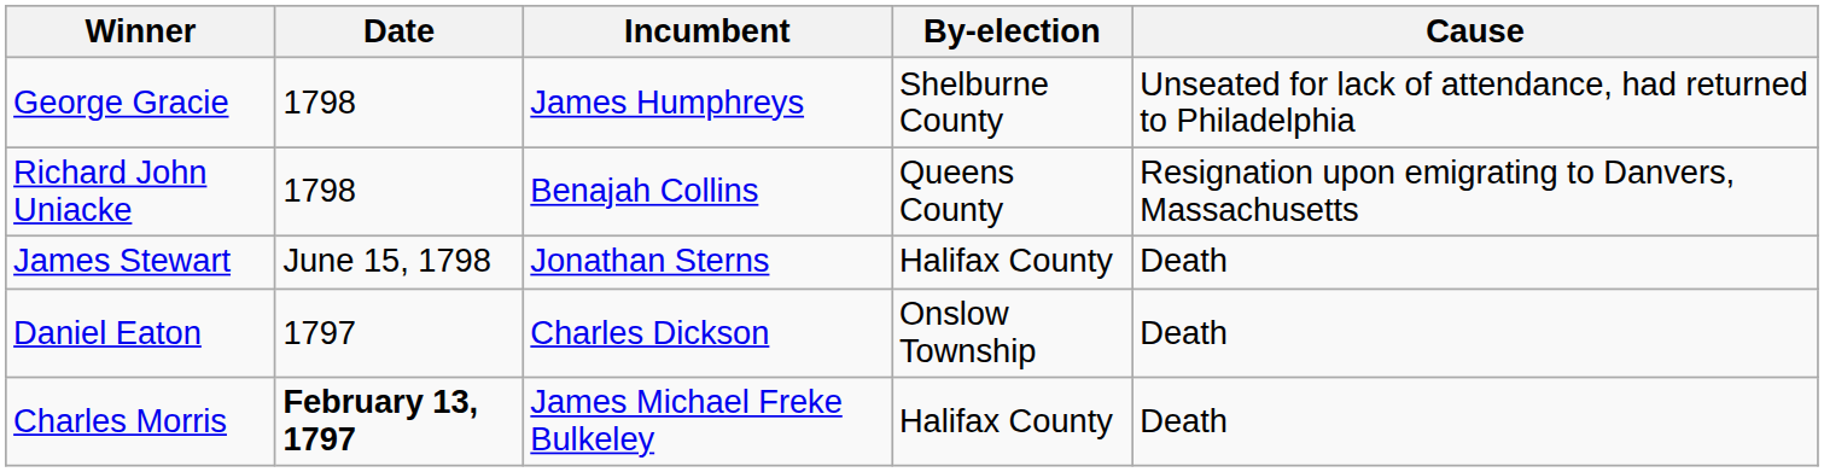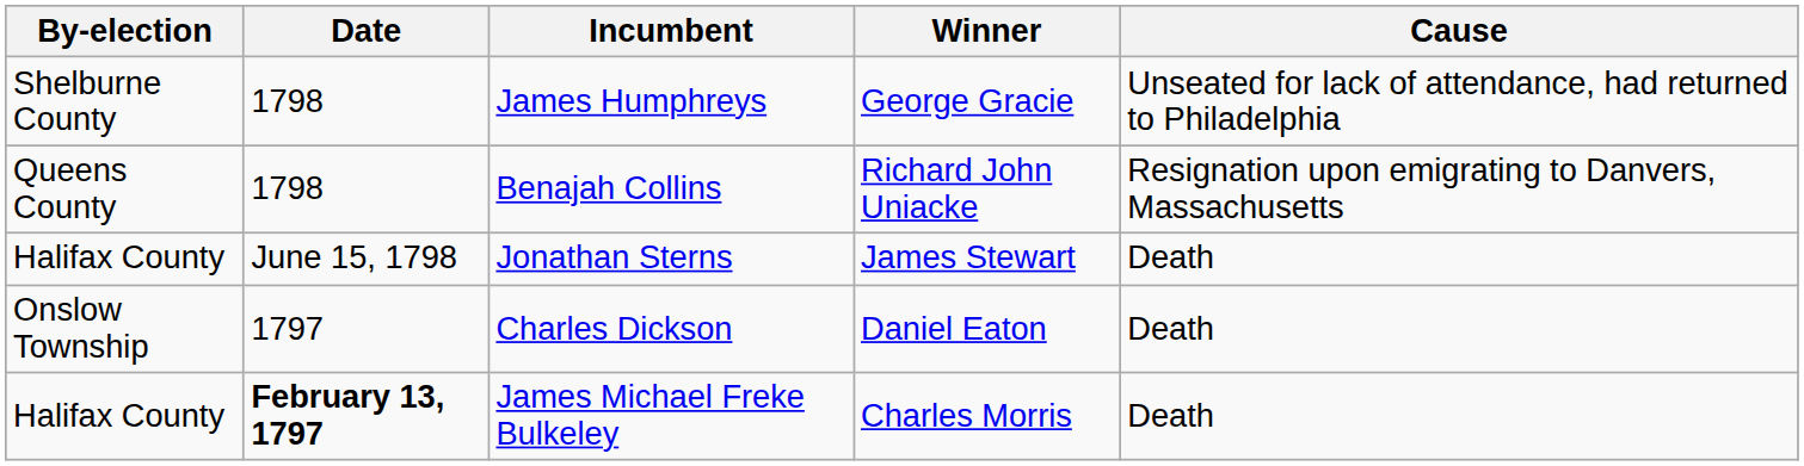columns swapped: By-election <-> Winner
